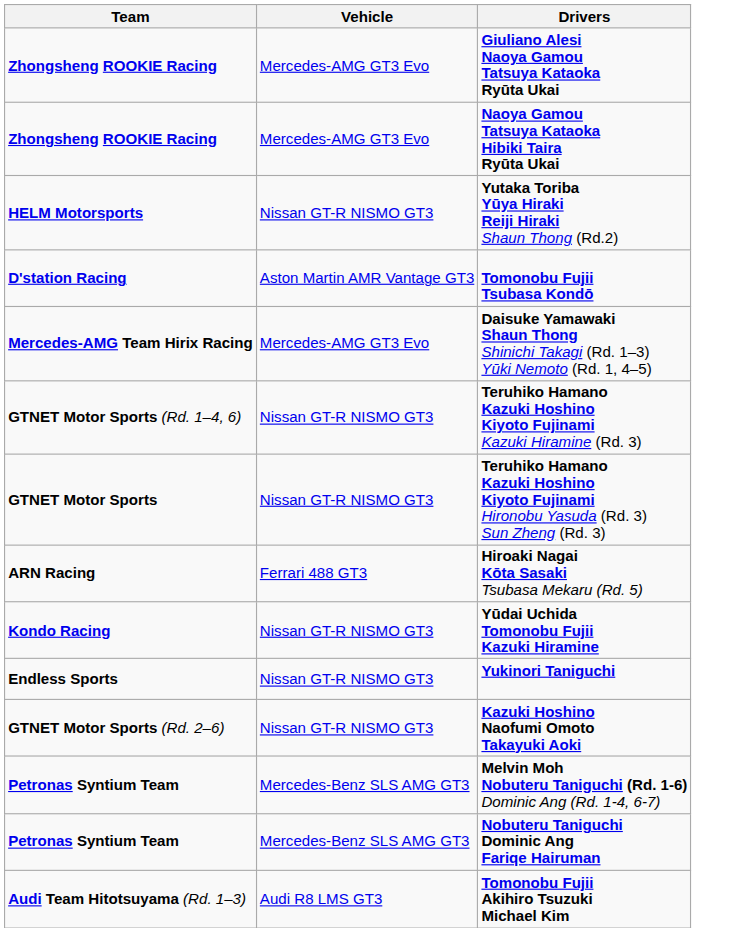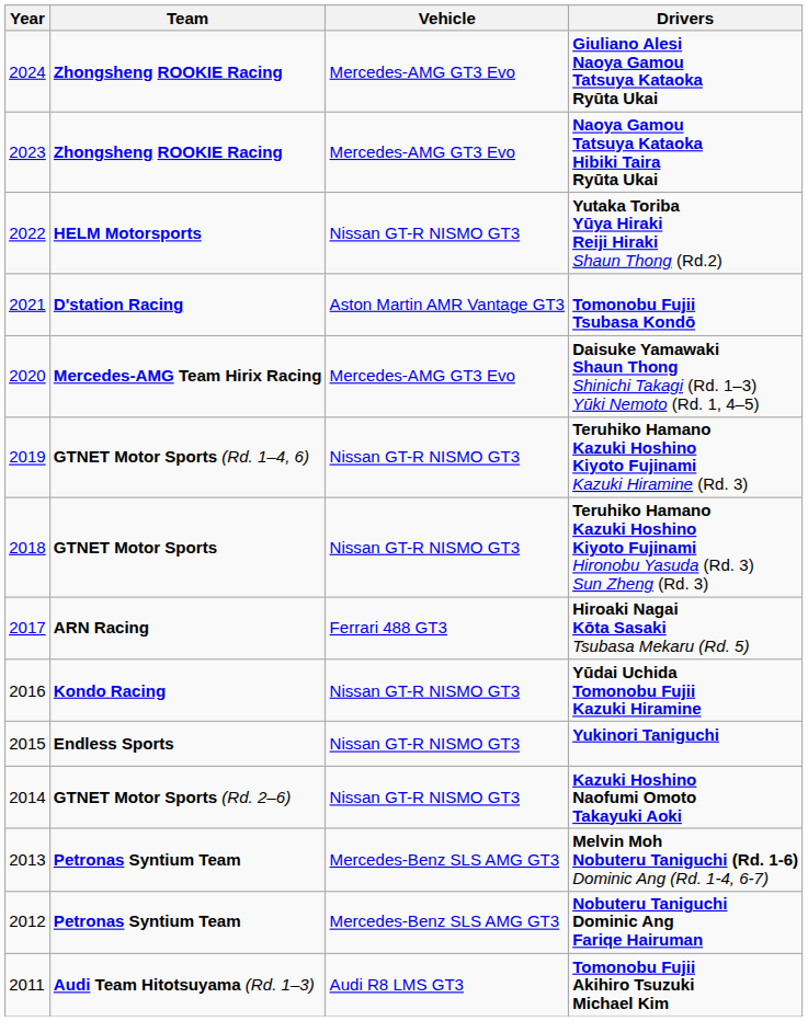+ column: Year | 2024 | 2023 | 2022 | 2021 | 2020 | 2019 | 2018 | 2017 | 2016 | 2015 | 2014 | 2013 | 2012 | 2011
